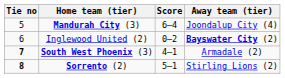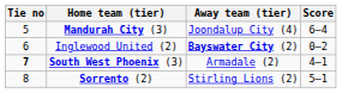columns swapped: Score <-> Away team (tier)
Sorrento (2) | Tie no: bold -> normal
